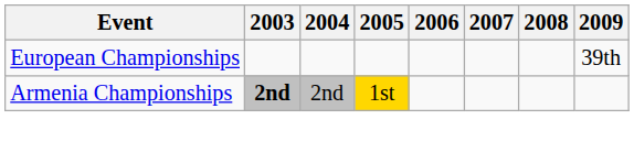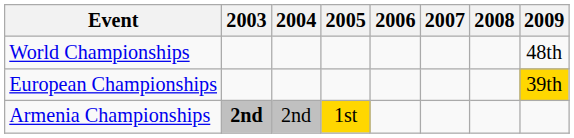+ row: World Championships | 48th
European Championships | 2009: no background -> gold background
